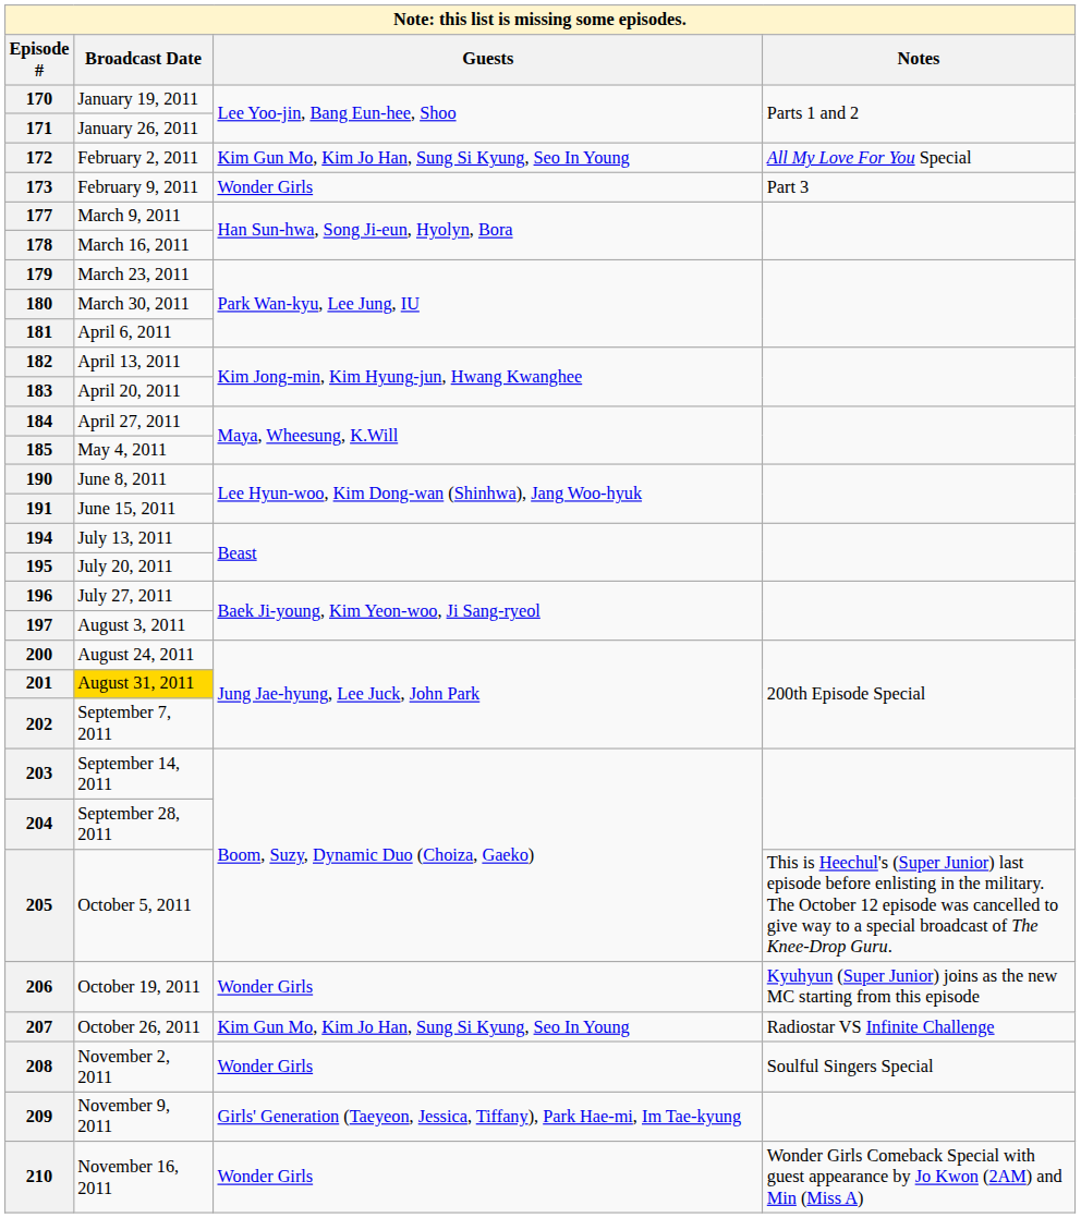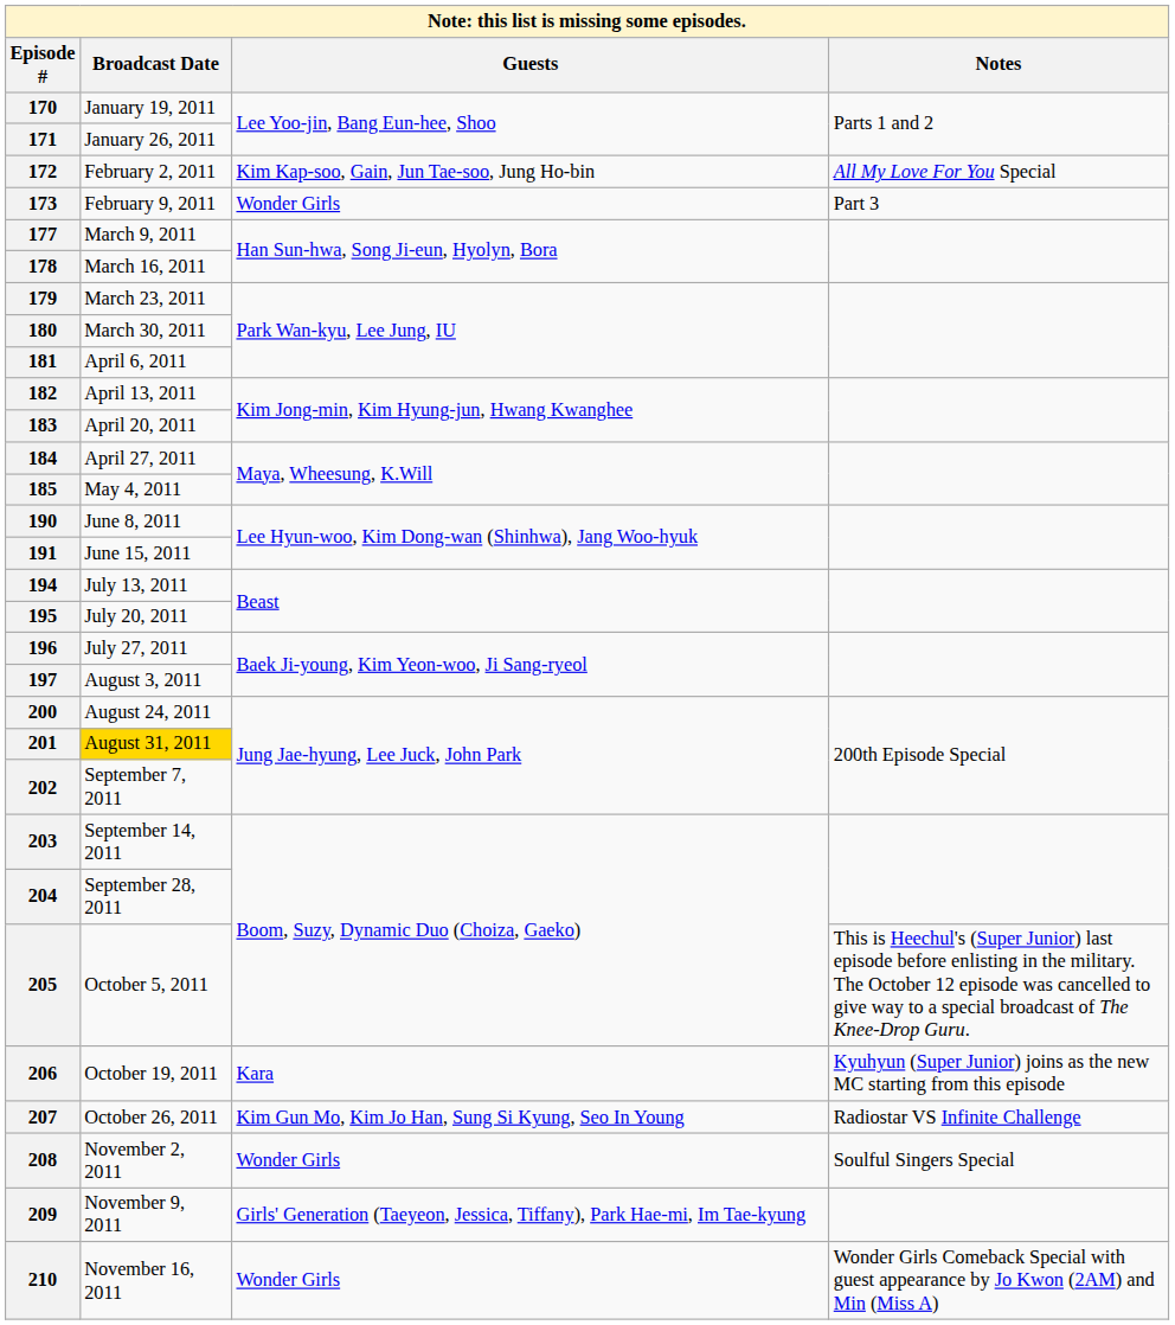172 | Guests: Kim Gun Mo, Kim Jo Han, Sung Si Kyung, Seo In Young -> Kim Kap-soo, Gain, Jun Tae-soo, Jung Ho-bin
206 | Guests: Wonder Girls -> Kara
